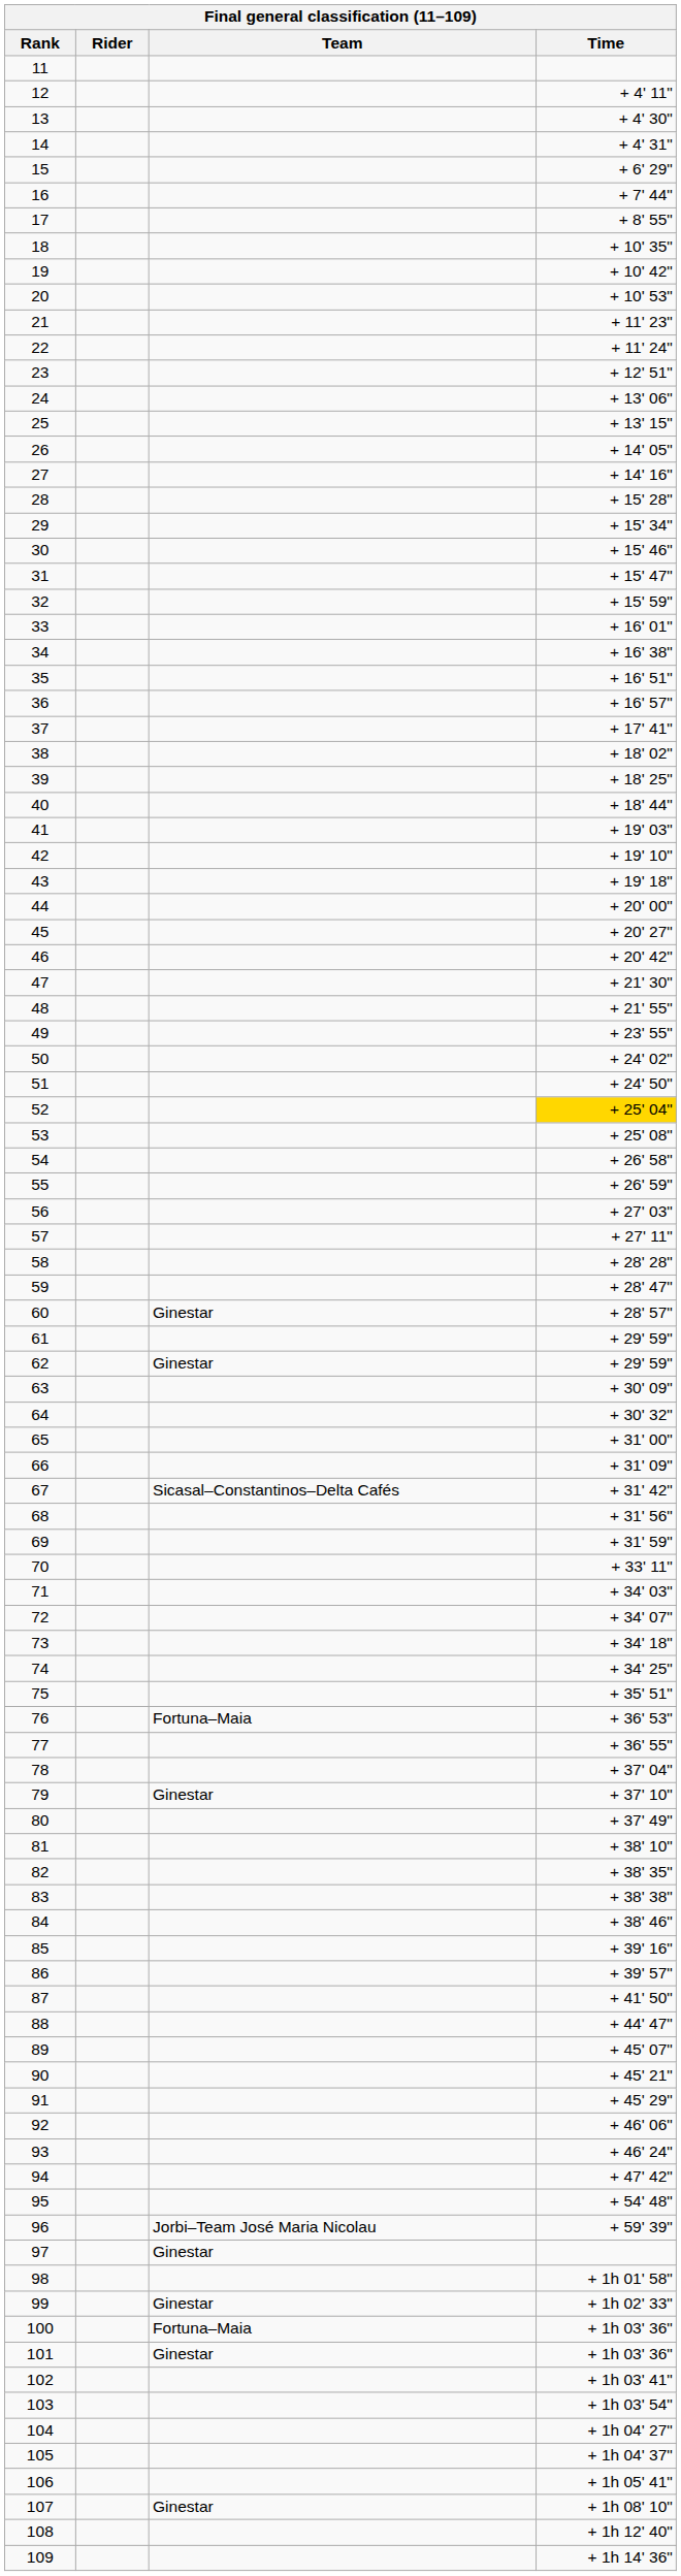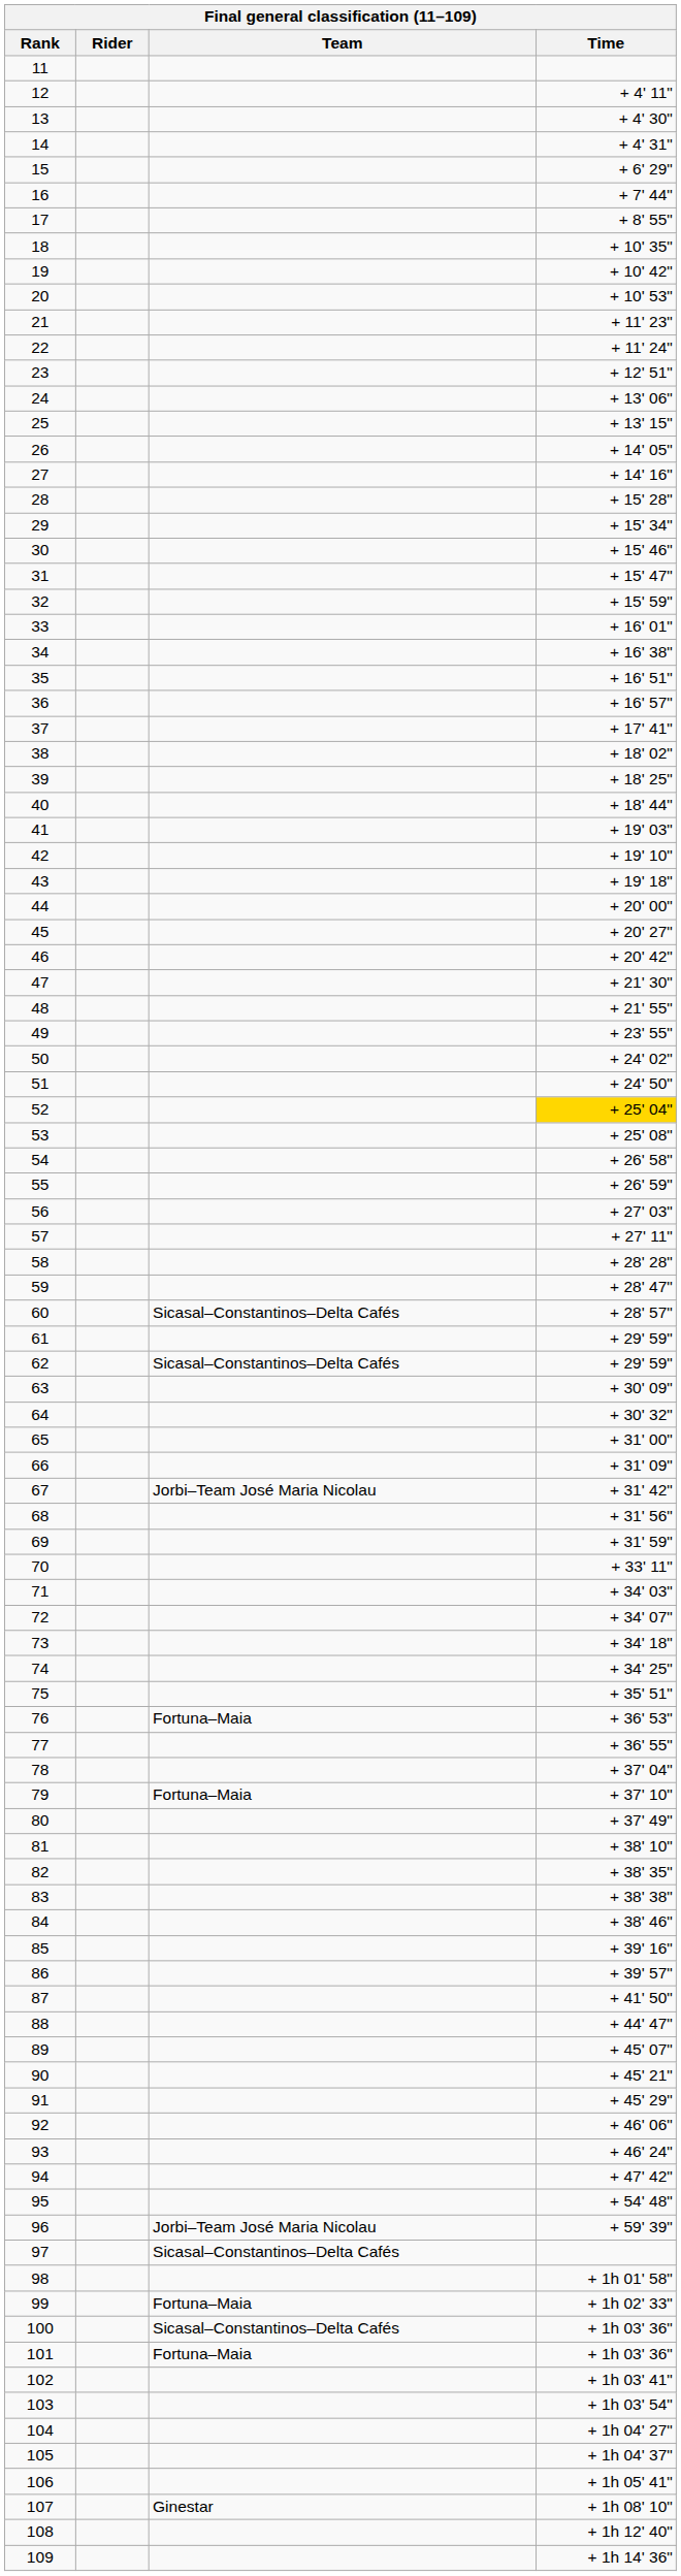60 | Team: Ginestar -> Sicasal–Constantinos–Delta Cafés
62 | Team: Ginestar -> Sicasal–Constantinos–Delta Cafés
67 | Team: Sicasal–Constantinos–Delta Cafés -> Jorbi–Team José Maria Nicolau
79 | Team: Ginestar -> Fortuna–Maia
97 | Team: Ginestar -> Sicasal–Constantinos–Delta Cafés
99 | Team: Ginestar -> Fortuna–Maia
100 | Team: Fortuna–Maia -> Sicasal–Constantinos–Delta Cafés
101 | Team: Ginestar -> Fortuna–Maia
